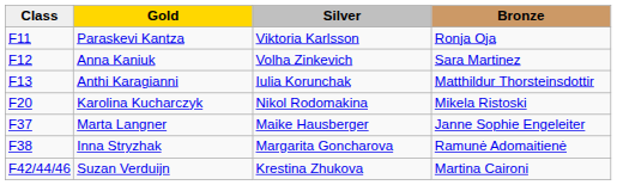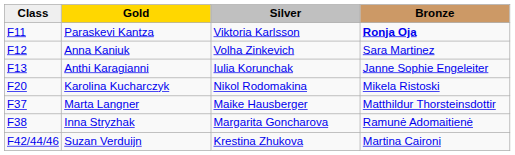Paraskevi Kantza | Bronze: normal -> bold
Anthi Karagianni | Bronze: Matthildur Thorsteinsdottir -> Janne Sophie Engeleiter
Marta Langner | Bronze: Janne Sophie Engeleiter -> Matthildur Thorsteinsdottir
